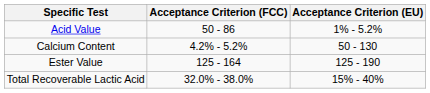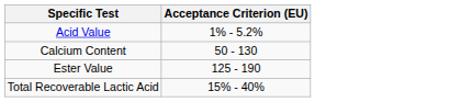- column: Acceptance Criterion (FCC) | 50 - 86 | 4.2% - 5.2% | 125 - 164 | 32.0% - 38.0%
